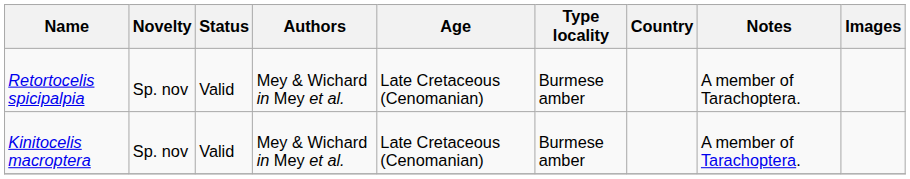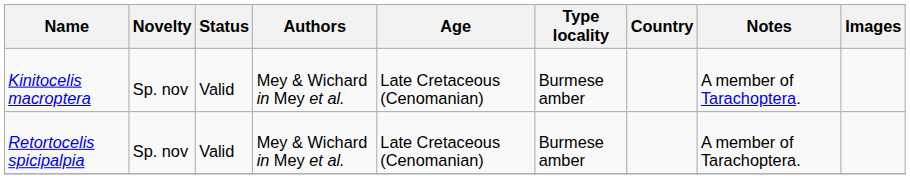rows swapped: Kinitocelis macroptera <-> Retortocelis spicipalpia
